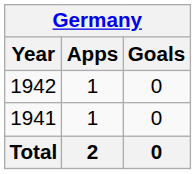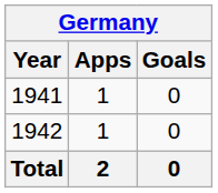rows swapped: 1941 <-> 1942
